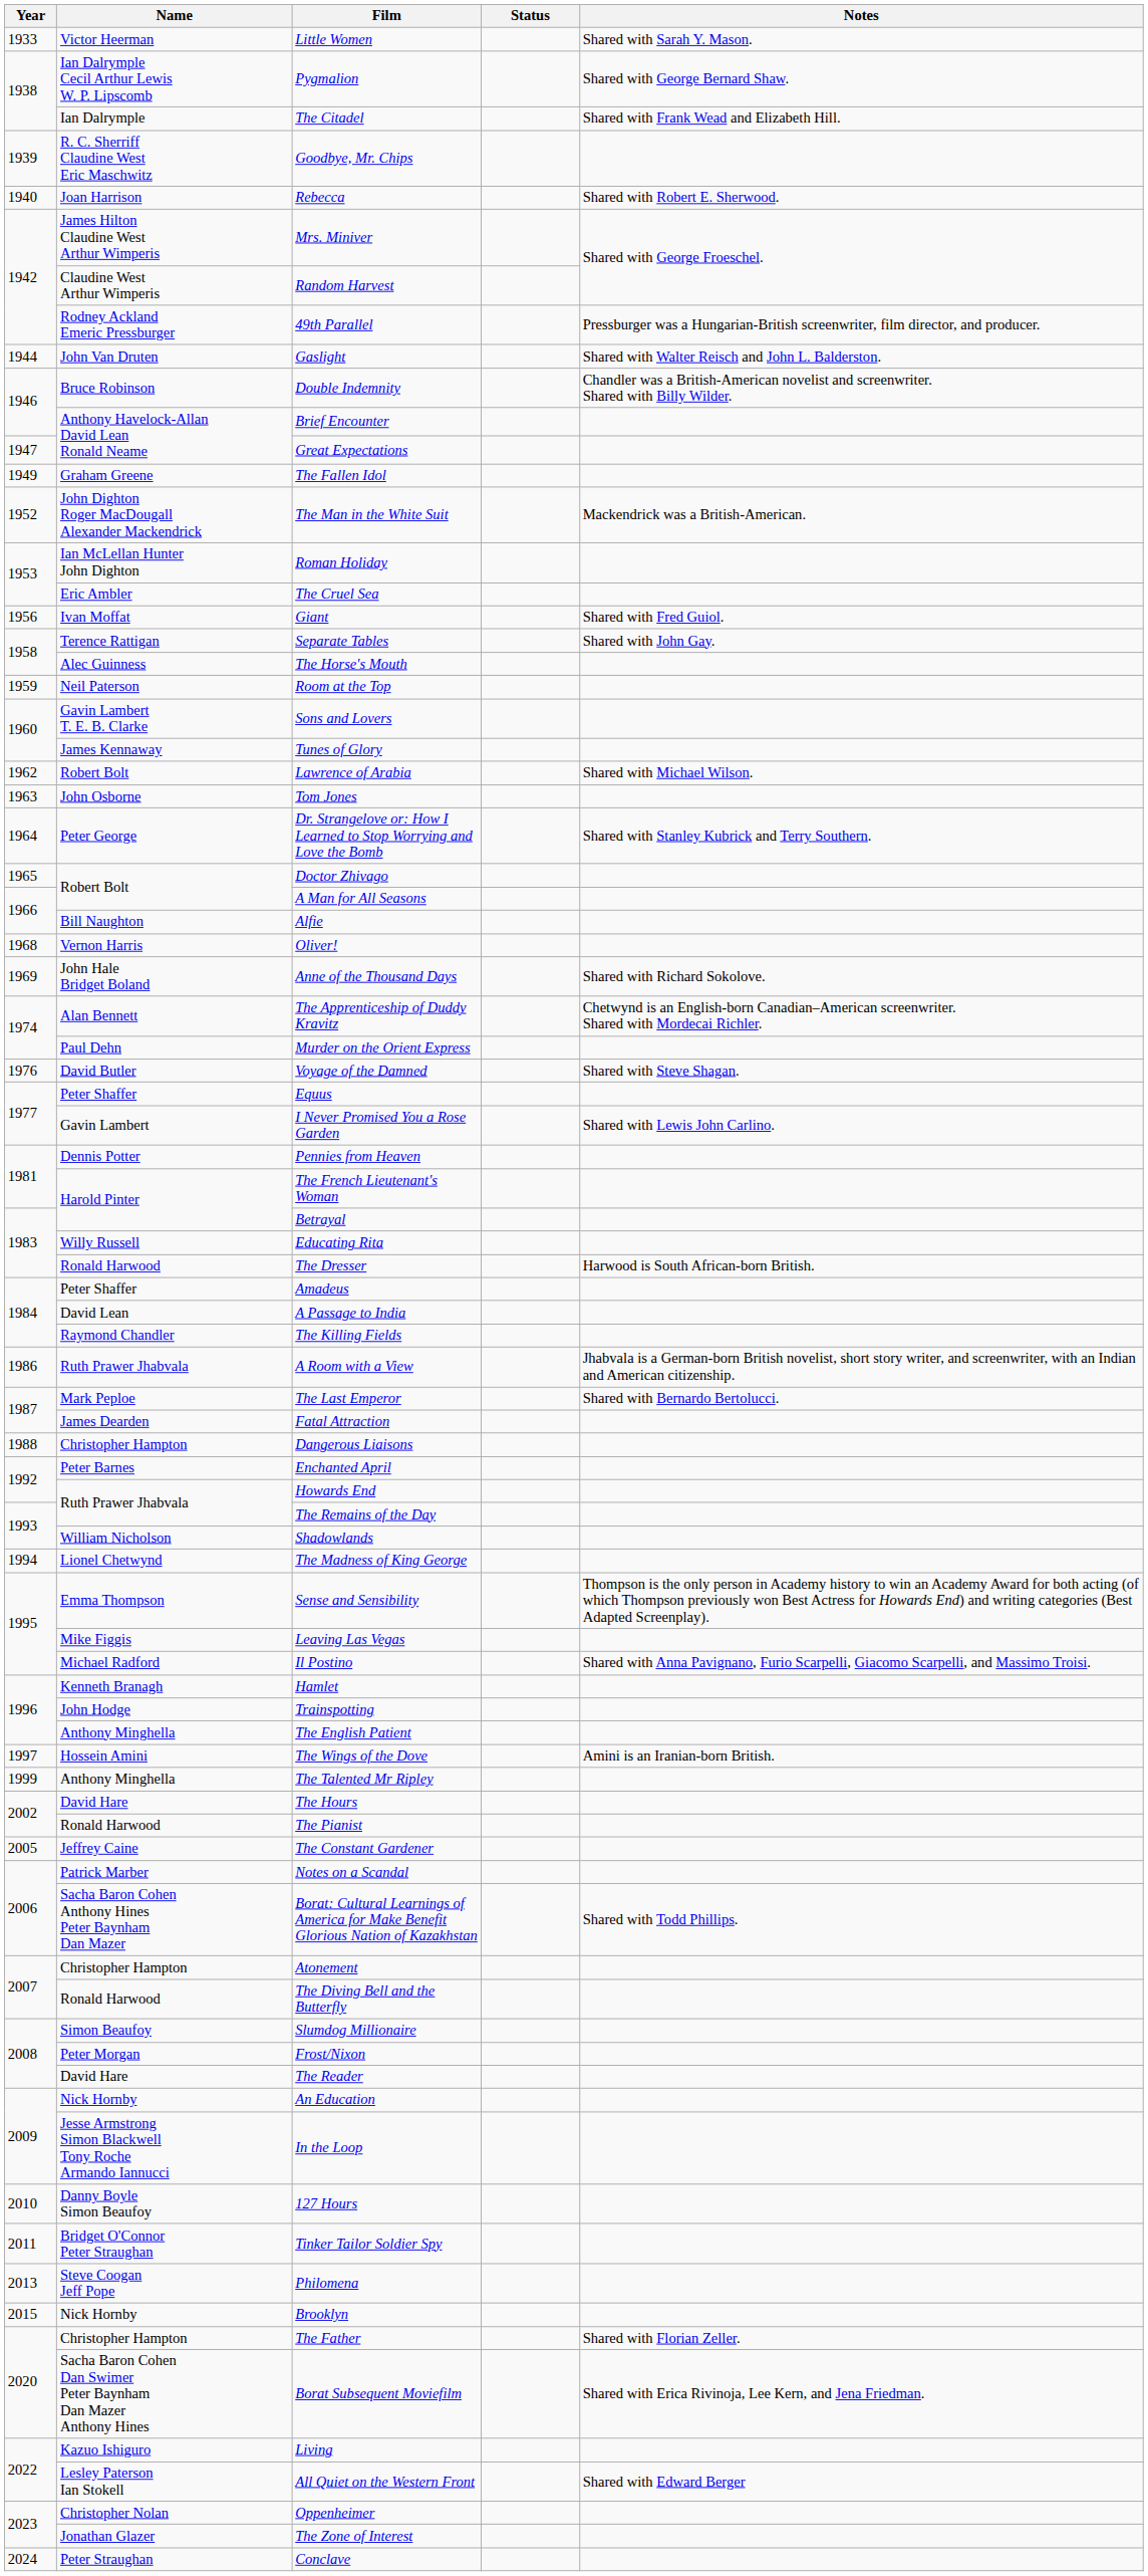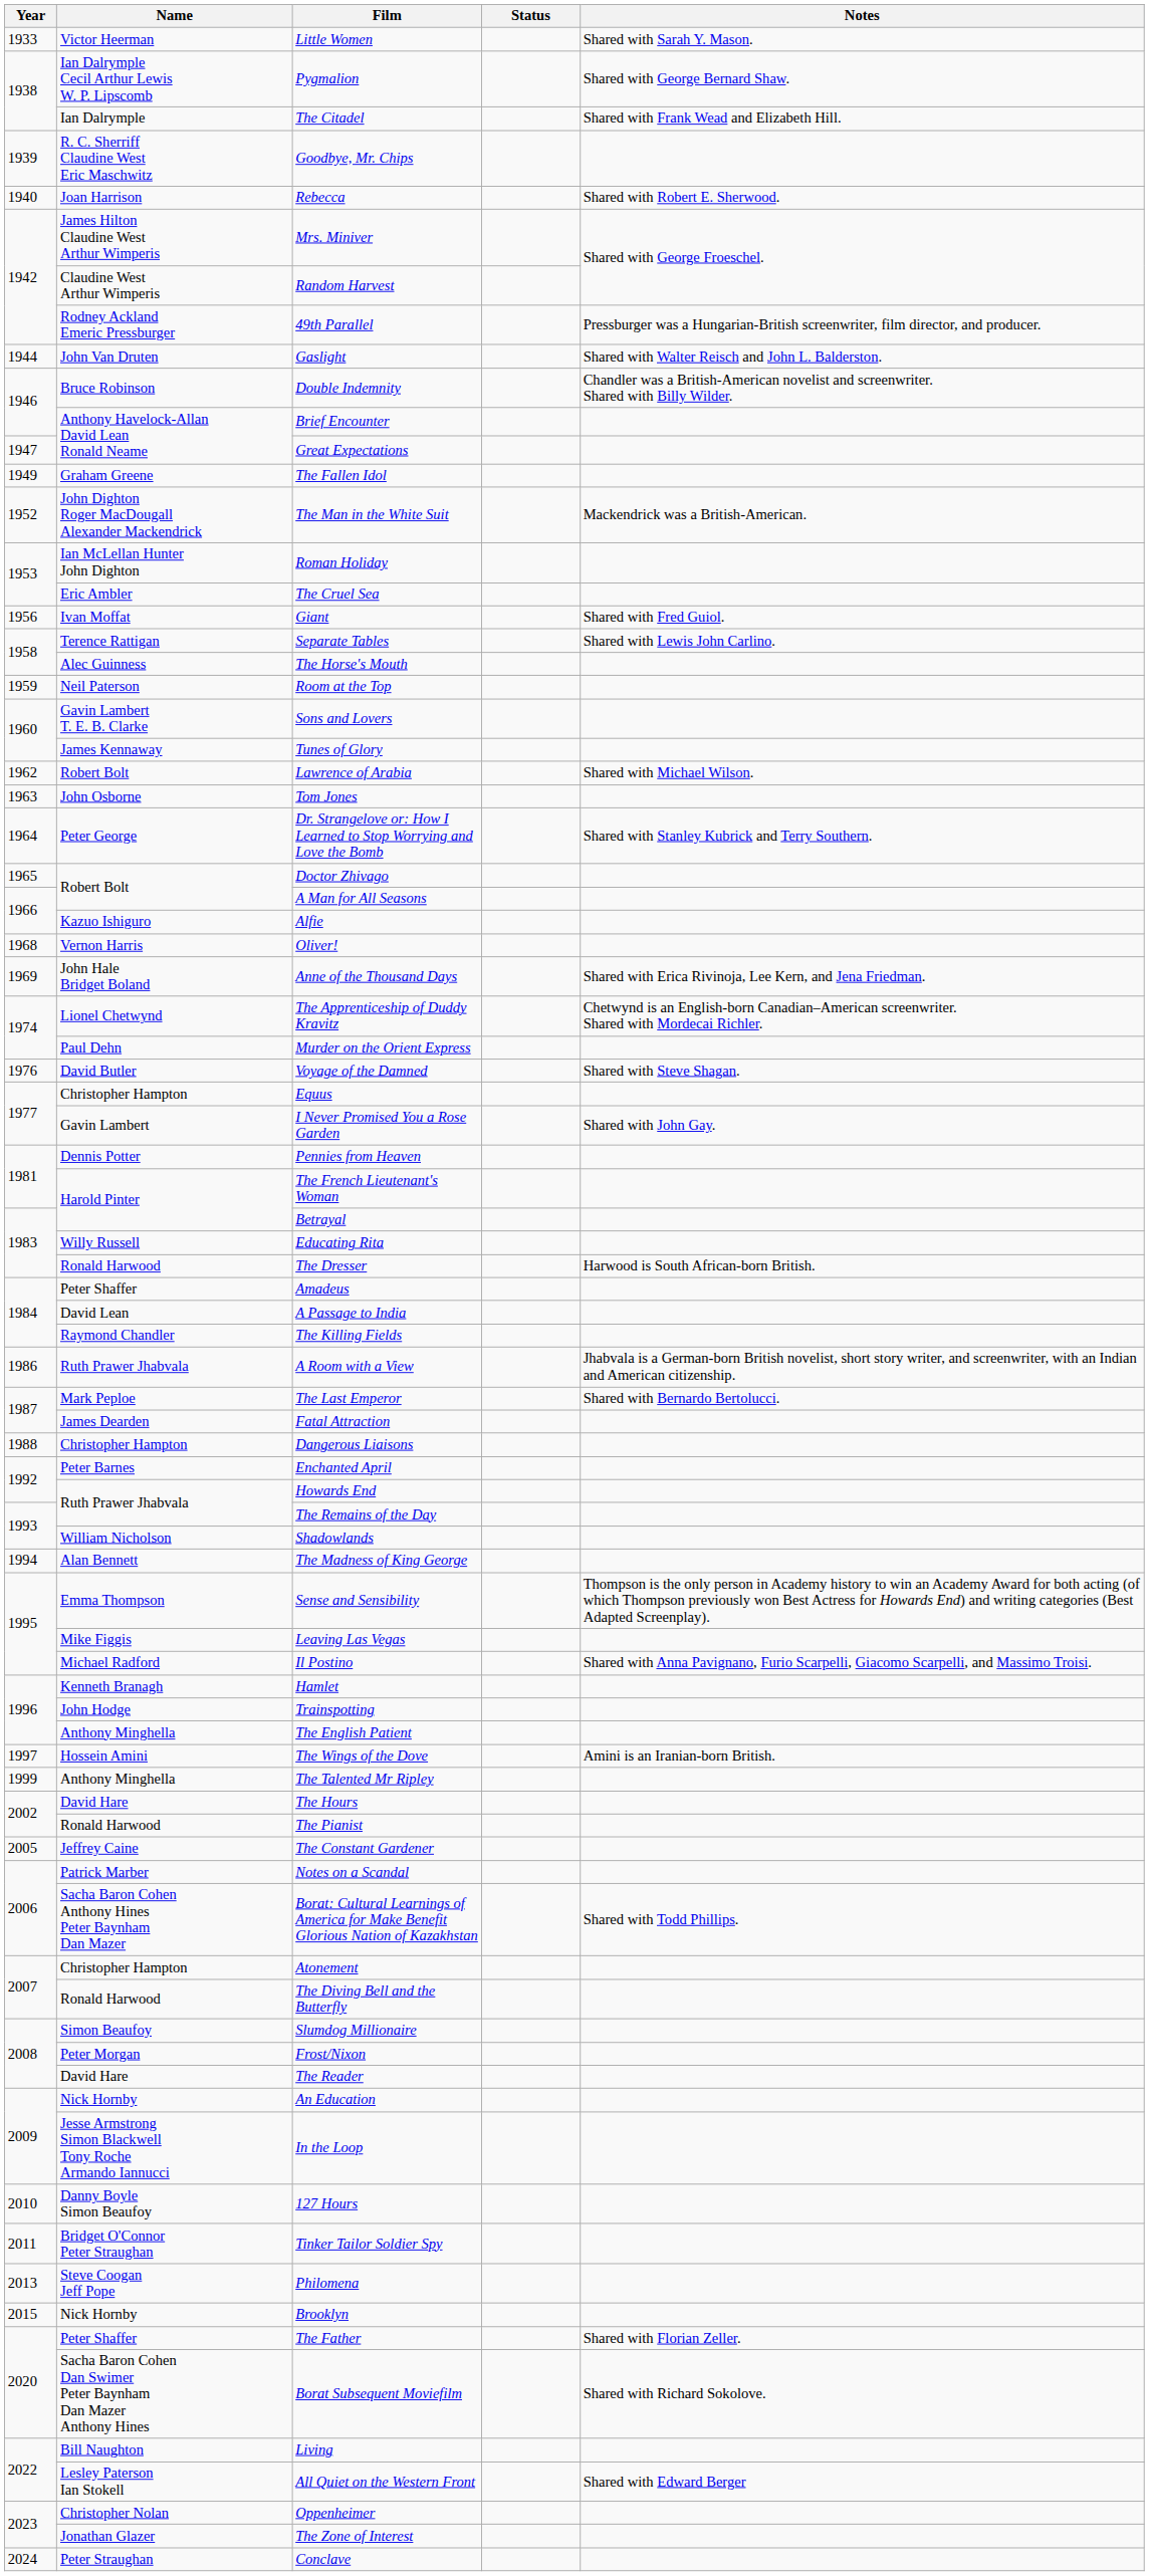Separate Tables | Notes: Shared with John Gay. -> Shared with Lewis John Carlino.
Alfie | Name: Bill Naughton -> Kazuo Ishiguro
Anne of the Thousand Days | Notes: Shared with Richard Sokolove. -> Shared with Erica Rivinoja, Lee Kern, and Jena Friedman.
The Apprenticeship of Duddy Kravitz | Name: Alan Bennett -> Lionel Chetwynd
Equus | Name: Peter Shaffer -> Christopher Hampton
I Never Promised You a Rose Garden | Notes: Shared with Lewis John Carlino. -> Shared with John Gay.
The Madness of King George | Name: Lionel Chetwynd -> Alan Bennett
The Father | Name: Christopher Hampton -> Peter Shaffer
Borat Subsequent Moviefilm | Notes: Shared with Erica Rivinoja, Lee Kern, and Jena Friedman. -> Shared with Richard Sokolove.
Living | Name: Kazuo Ishiguro -> Bill Naughton
